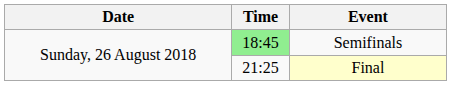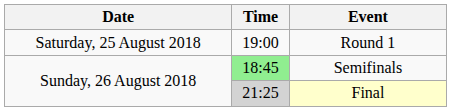+ row: Saturday, 25 August 2018 | 19:00 | Round 1
Final | Time: no background -> lightgrey background
